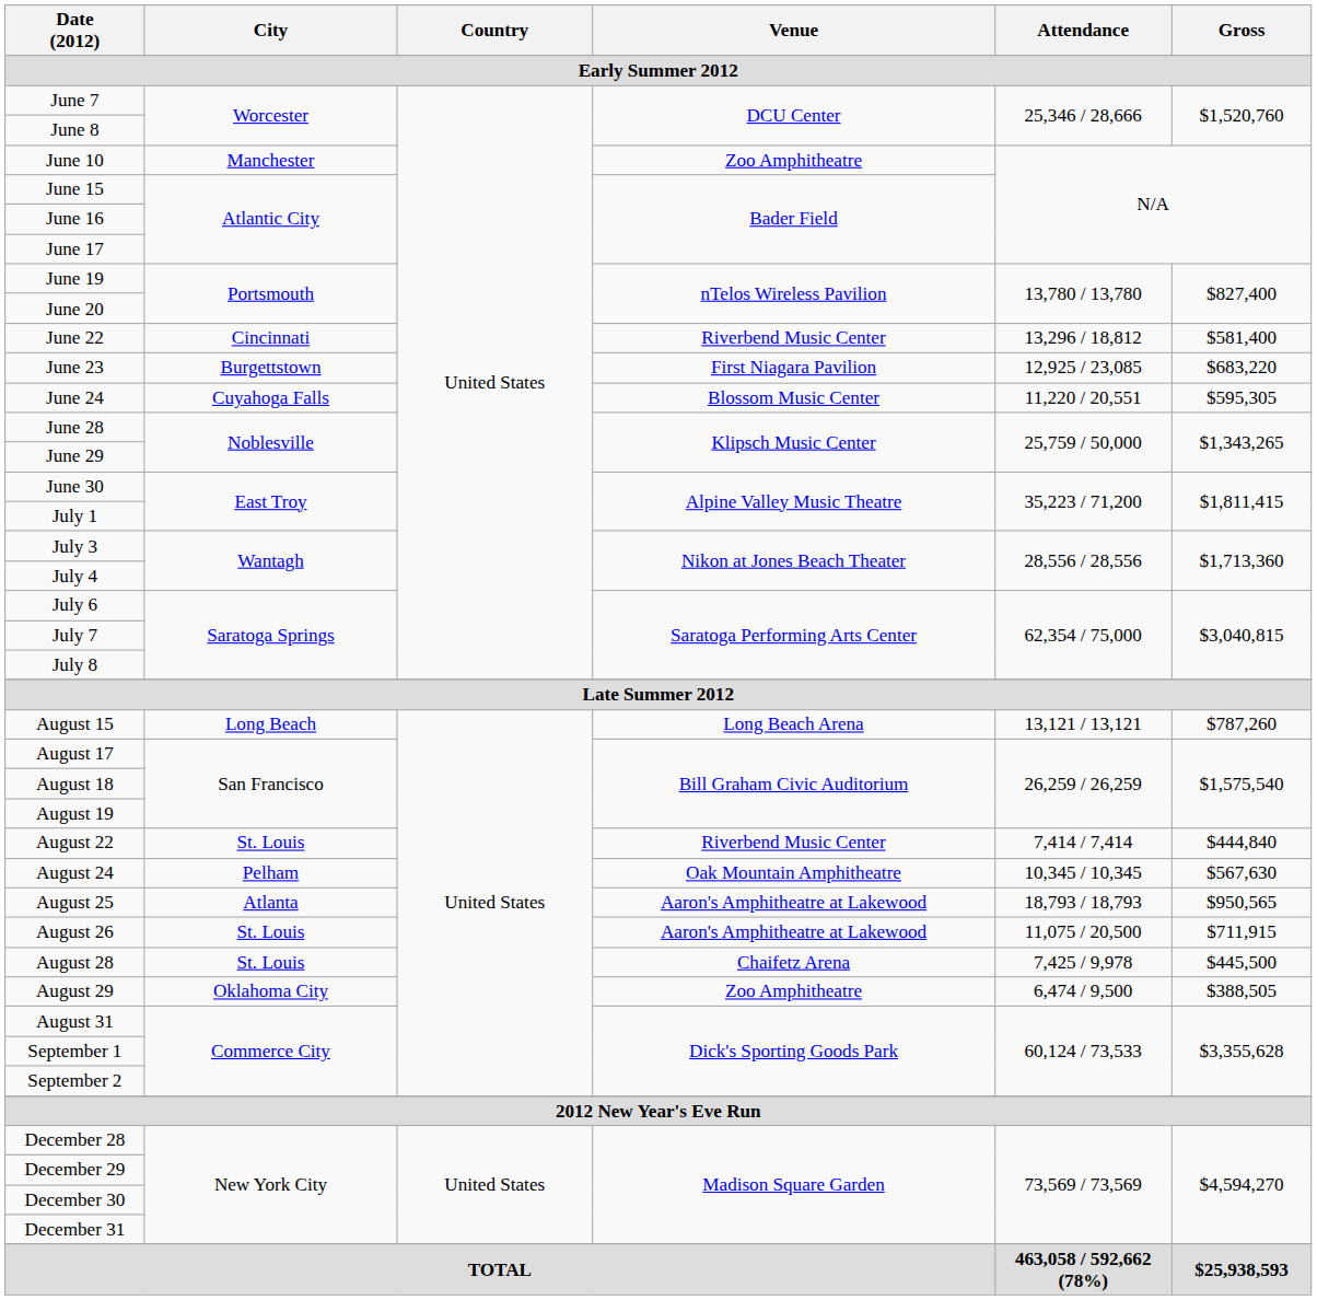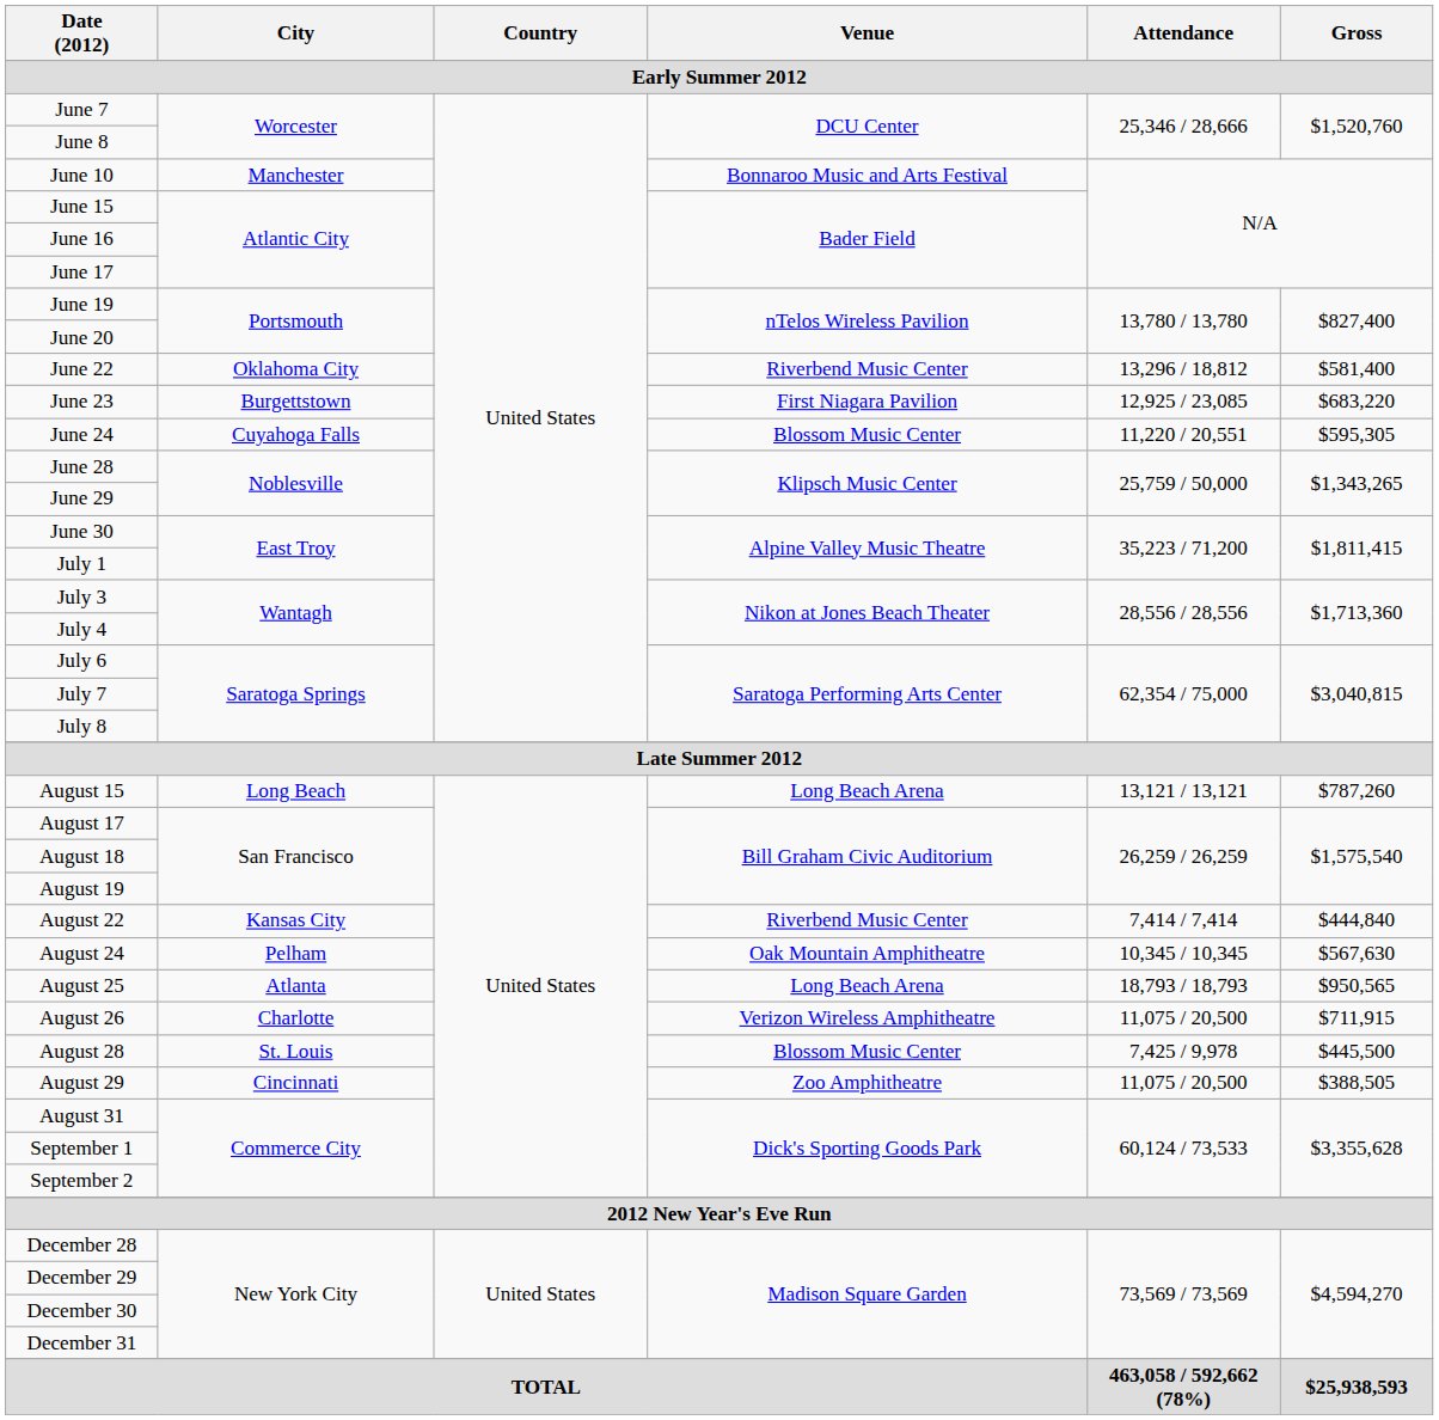June 10 | Venue: Zoo Amphitheatre -> Bonnaroo Music and Arts Festival
June 22 | City: Cincinnati -> Oklahoma City
August 22 | City: St. Louis -> Kansas City
August 25 | Venue: Aaron's Amphitheatre at Lakewood -> Long Beach Arena
August 26 | City: St. Louis -> Charlotte
August 26 | Venue: Aaron's Amphitheatre at Lakewood -> Verizon Wireless Amphitheatre
August 28 | Venue: Chaifetz Arena -> Blossom Music Center
August 29 | City: Oklahoma City -> Cincinnati
August 29 | Attendance: 6,474 / 9,500 -> 11,075 / 20,500
